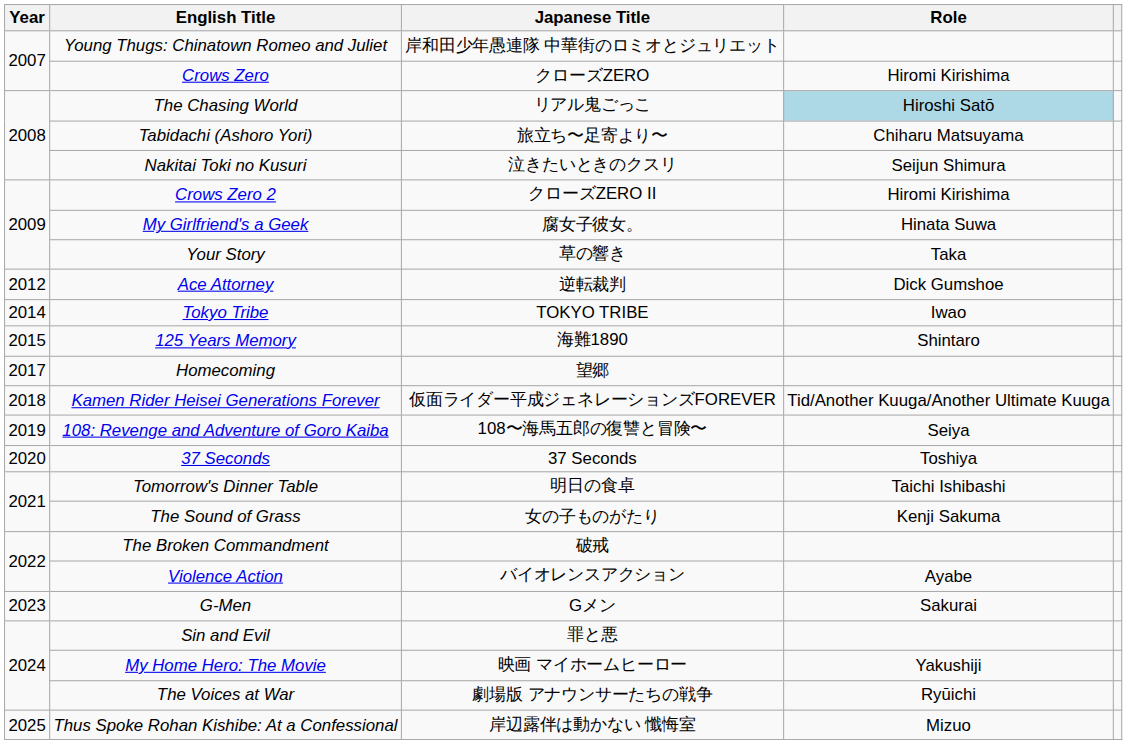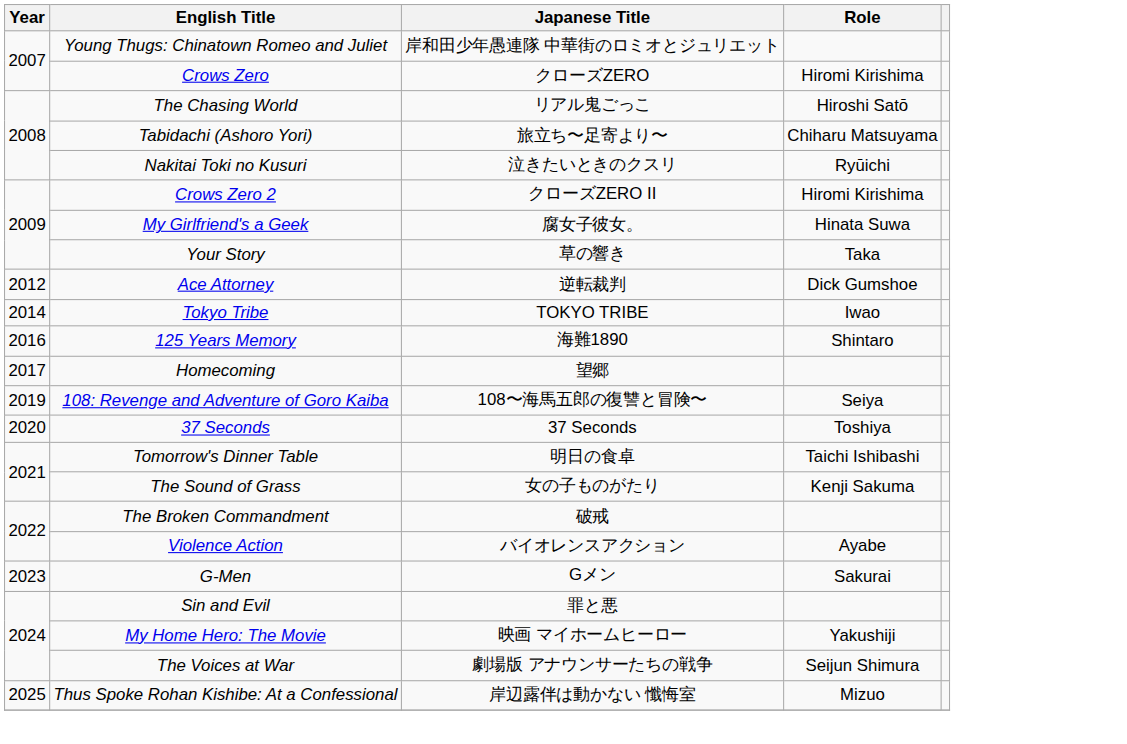The Chasing World | Role: lightblue background -> no background
Nakitai Toki no Kusuri | Role: Seijun Shimura -> Ryūichi
125 Years Memory | Year: 2015 -> 2016
- row: 2018 | Kamen Rider Heisei Generations Forever | 仮面ライダー平成ジェネレーションズFOREVER | Tid/Another Kuuga/Another Ultimate Kuuga
The Voices at War | Role: Ryūichi -> Seijun Shimura
